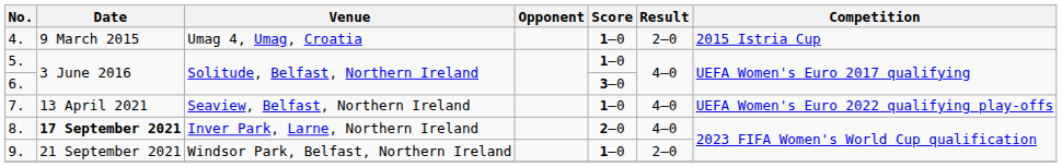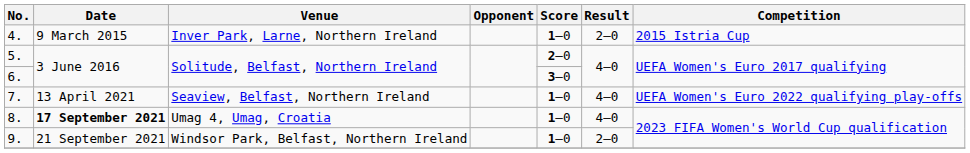4. | Venue: Umag 4, Umag, Croatia -> Inver Park, Larne, Northern Ireland
5. | Score: 1–0 -> 2–0
8. | Venue: Inver Park, Larne, Northern Ireland -> Umag 4, Umag, Croatia
8. | Score: 2–0 -> 1–0
